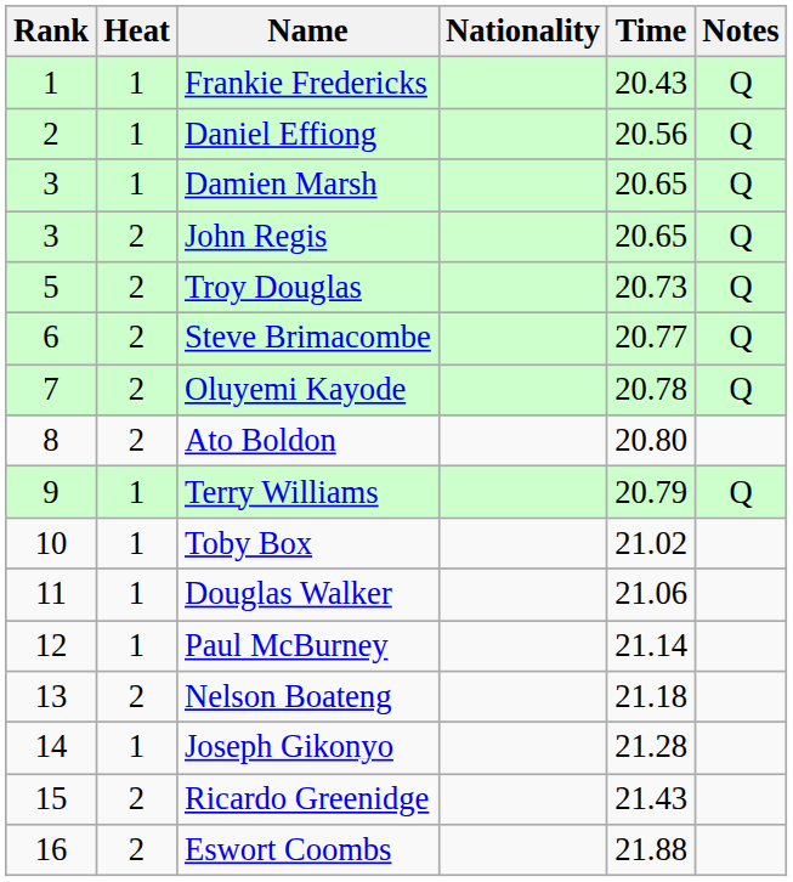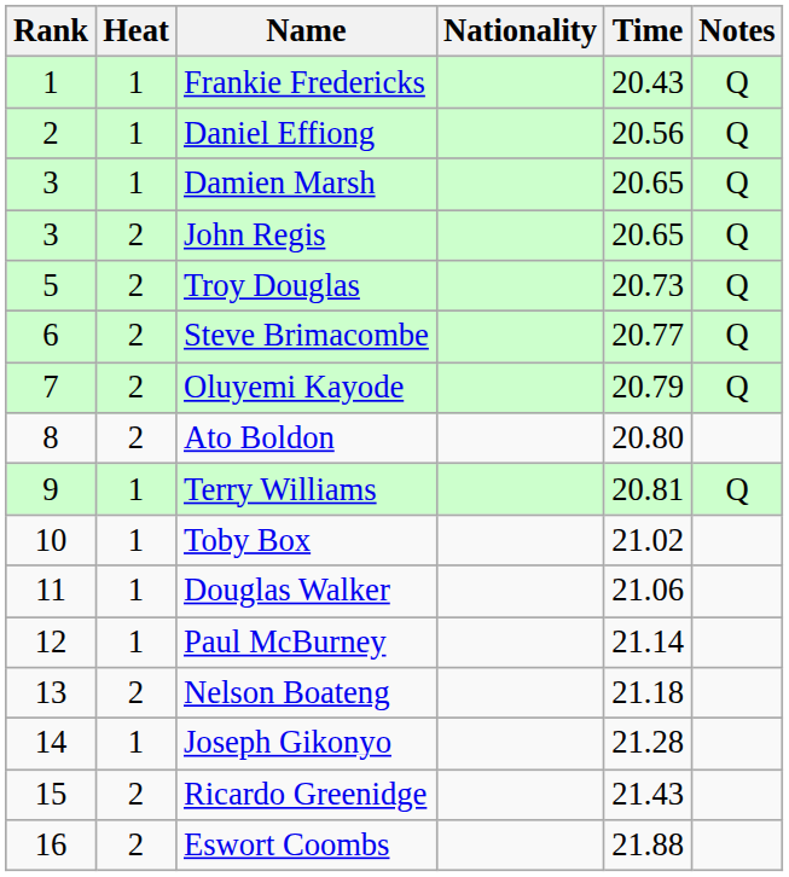Oluyemi Kayode | Time: 20.78 -> 20.79
Terry Williams | Time: 20.79 -> 20.81
